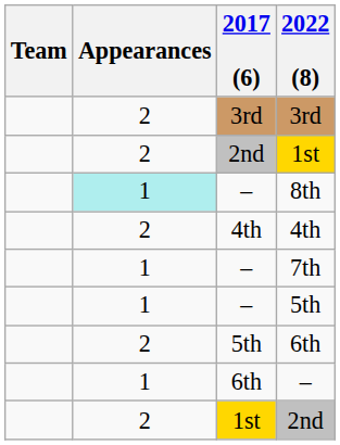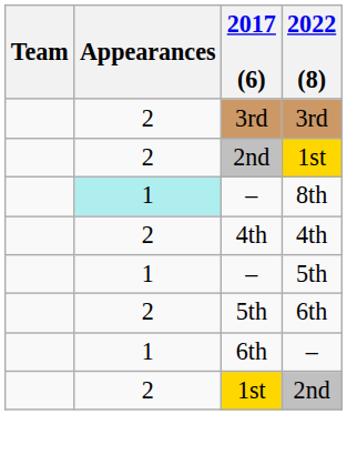- row: 1 | – | 7th
